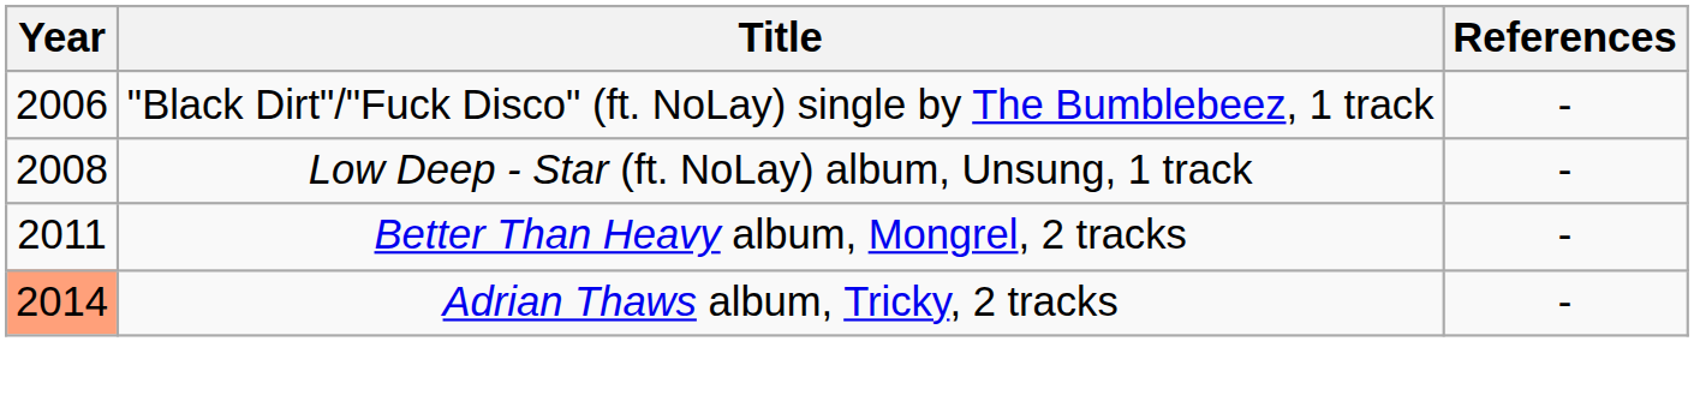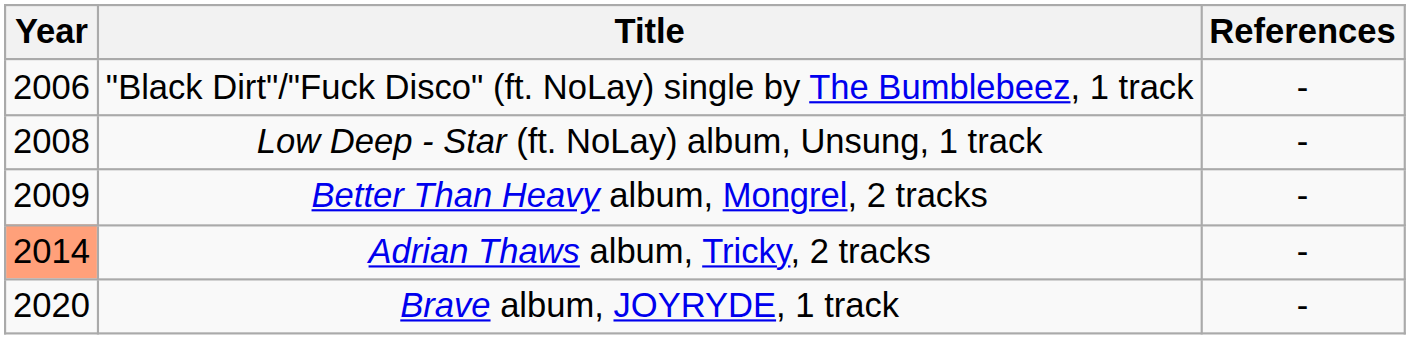Better Than Heavy album, Mongrel, 2 tracks | Year: 2011 -> 2009
+ row: 2020 | Brave album, JOYRYDE, 1 track | -
